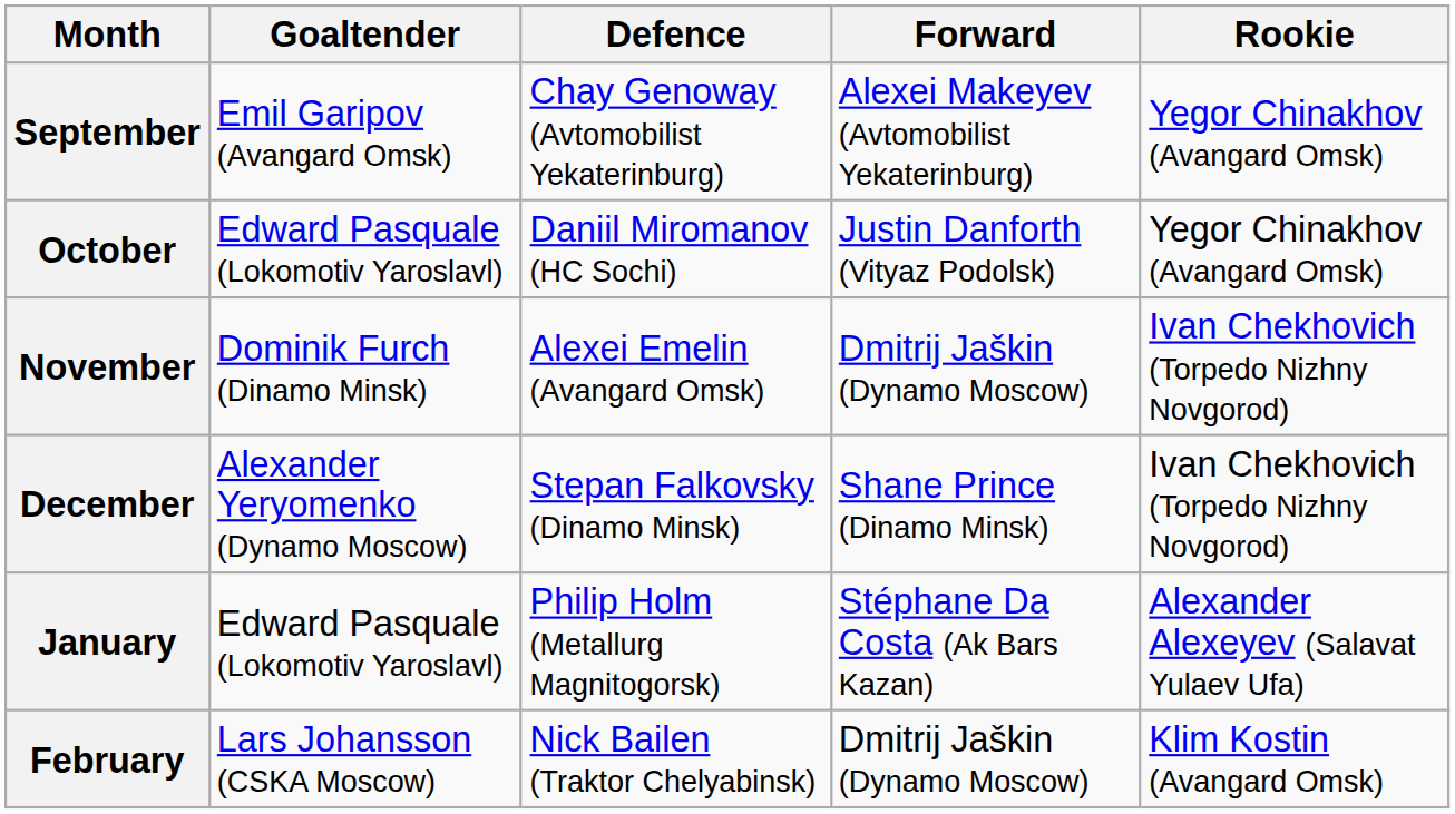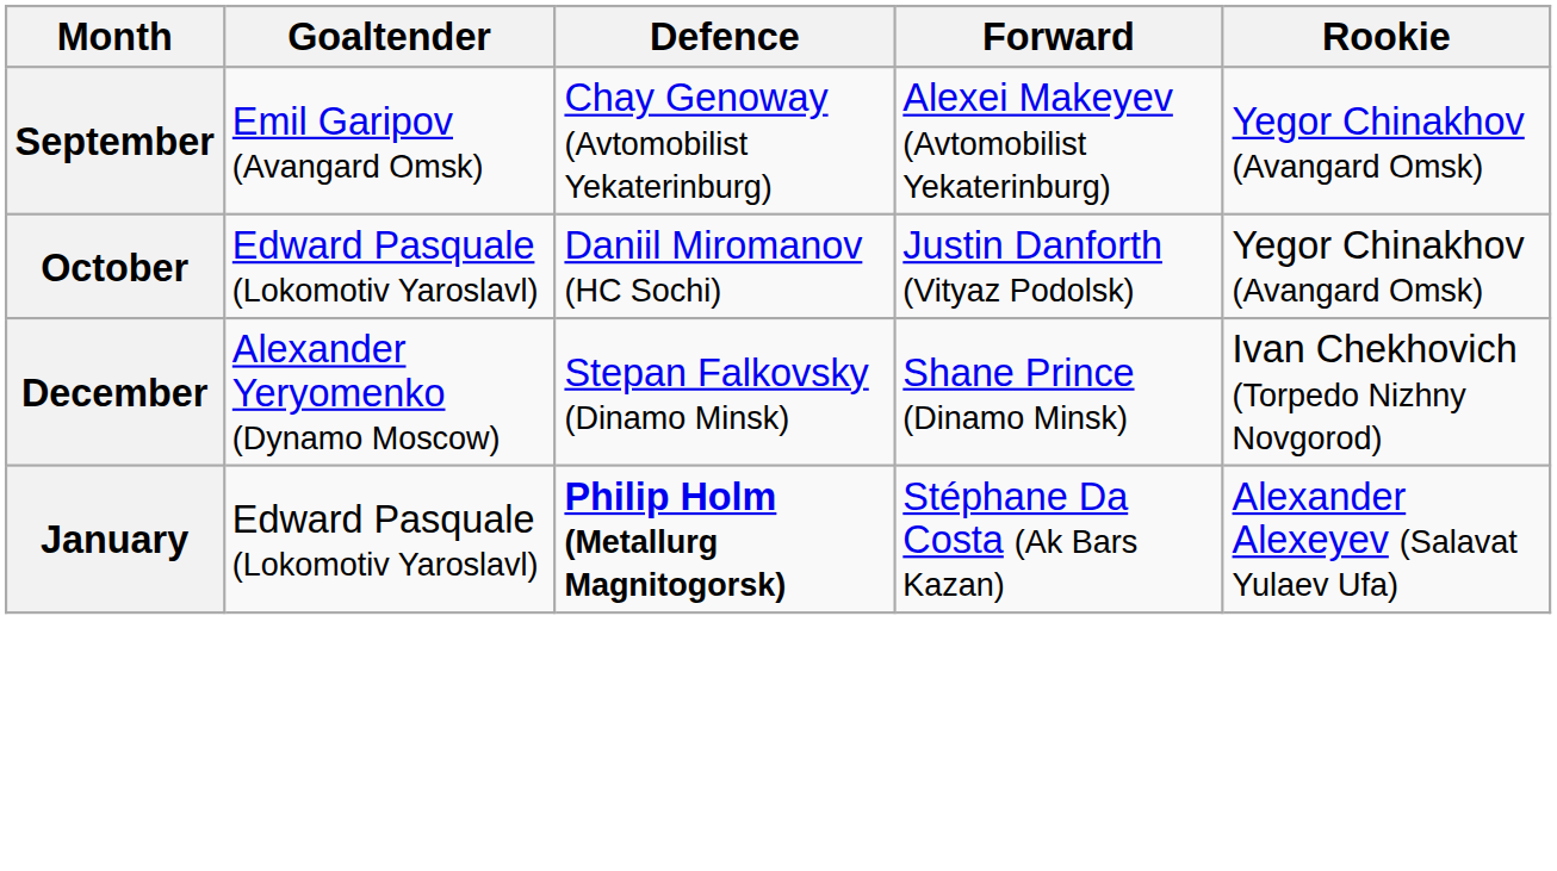- row: November | Dominik Furch (Dinamo Minsk) | Alexei Emelin (Avangard Omsk) | Dmitrij Jaškin (Dynamo Moscow) | Ivan Chekhovich (Torpedo Nizhny Novgorod)
January | Defence: normal -> bold
- row: February | Lars Johansson (CSKA Moscow) | Nick Bailen (Traktor Chelyabinsk) | Dmitrij Jaškin (Dynamo Moscow) | Klim Kostin (Avangard Omsk)
